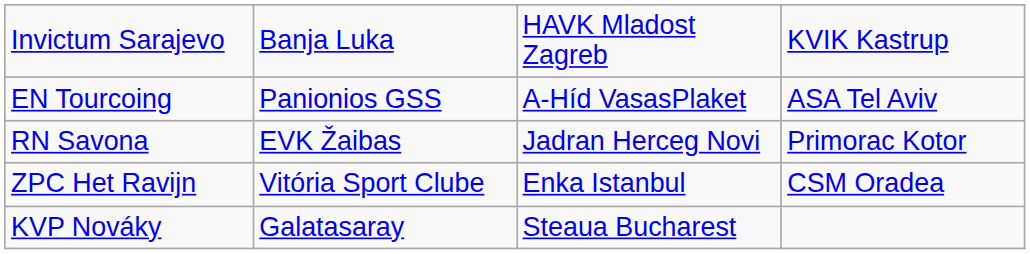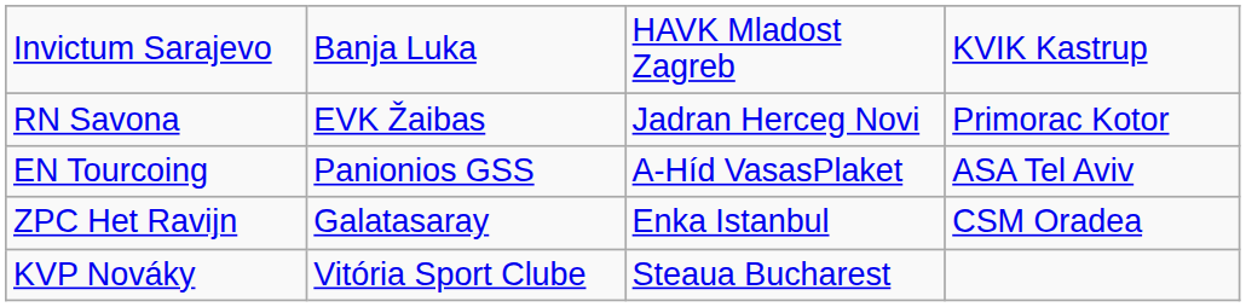rows swapped: EN Tourcoing <-> RN Savona
ZPC Het Ravijn | column 2: Vitória Sport Clube -> Galatasaray
KVP Nováky | column 2: Galatasaray -> Vitória Sport Clube
